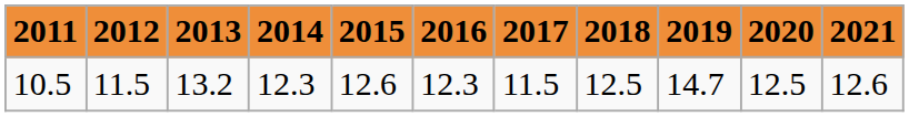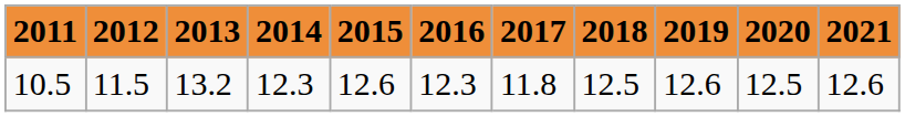10.5 | 2017: 11.5 -> 11.8
10.5 | 2019: 14.7 -> 12.6
